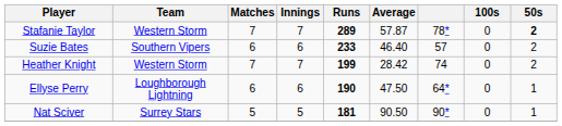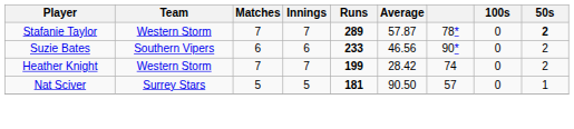Suzie Bates | Average: 46.40 -> 46.56
Suzie Bates | column 7: 57 -> 90*
- row: Ellyse Perry | Loughborough Lightning | 6 | 6 | 190 | 47.50 | 64* | 0 | 1
Nat Sciver | column 7: 90* -> 57
